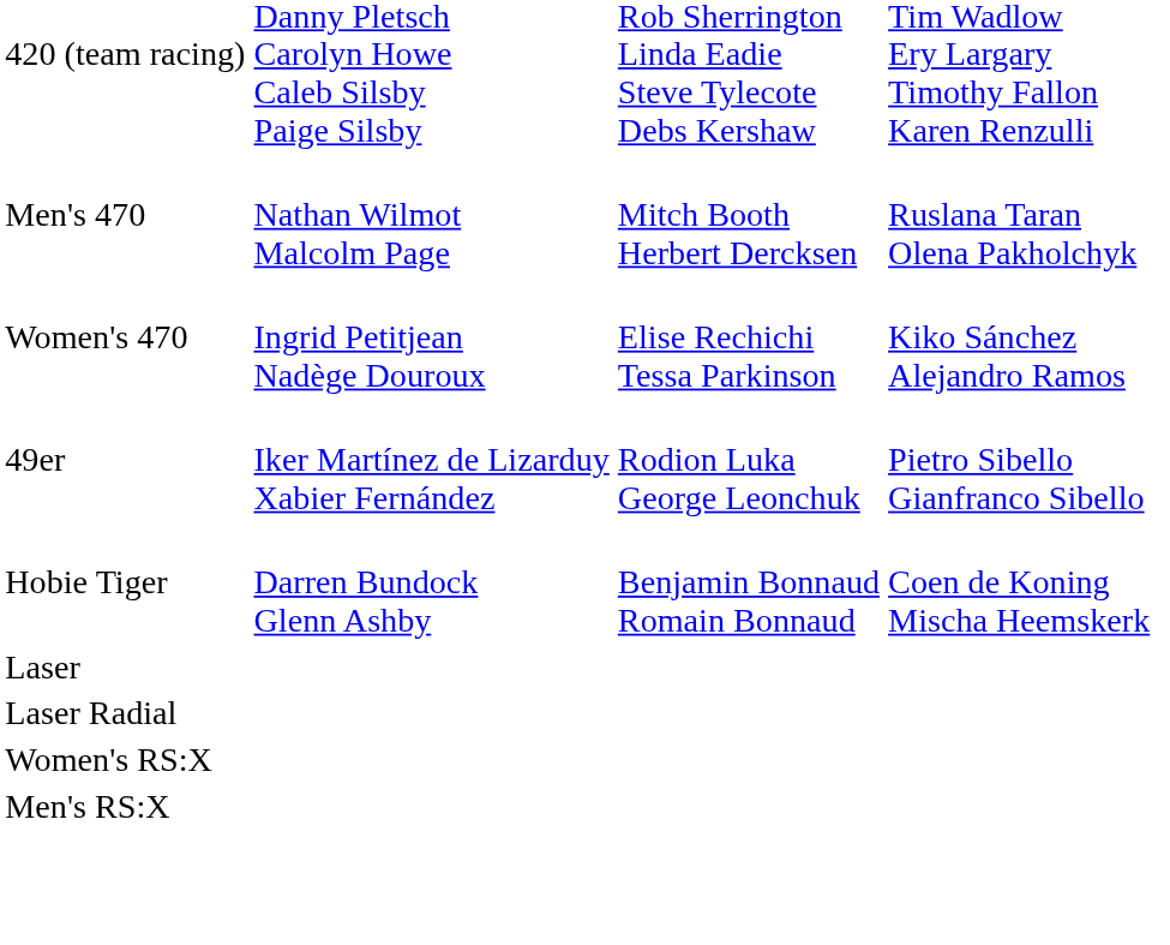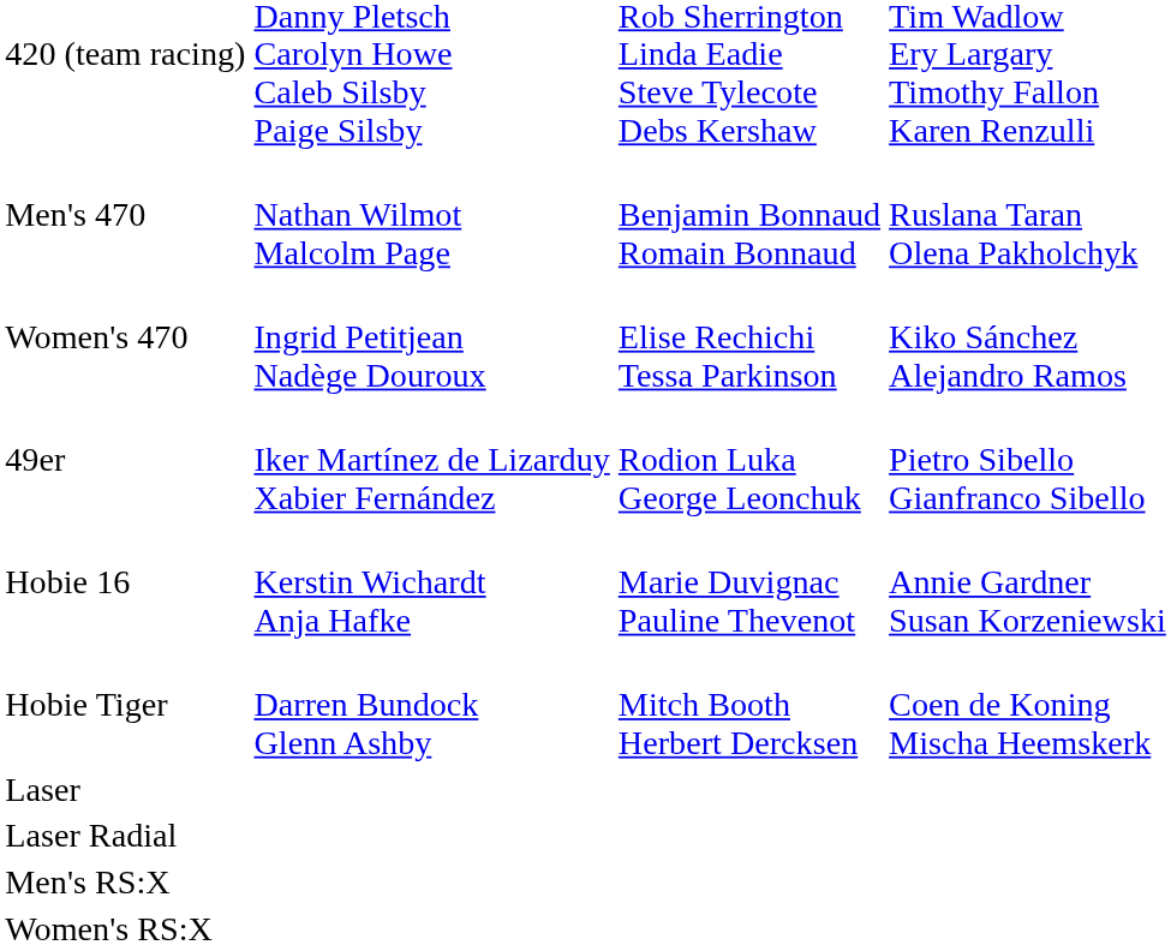Men's 470 | column 3: Mitch Booth Herbert Dercksen -> Benjamin Bonnaud Romain Bonnaud
+ row: Hobie 16 | Kerstin Wichardt Anja Hafke | Marie Duvignac Pauline Thevenot | Annie Gardner Susan Korzeniewski
Hobie Tiger | column 3: Benjamin Bonnaud Romain Bonnaud -> Mitch Booth Herbert Dercksen
rows swapped: Men's RS:X <-> Women's RS:X
